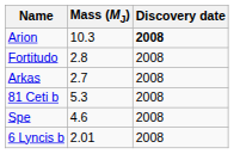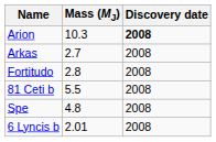rows swapped: Fortitudo <-> Arkas
81 Ceti b | Mass (MJ): 5.3 -> 5.5
Spe | Mass (MJ): 4.6 -> 4.8
